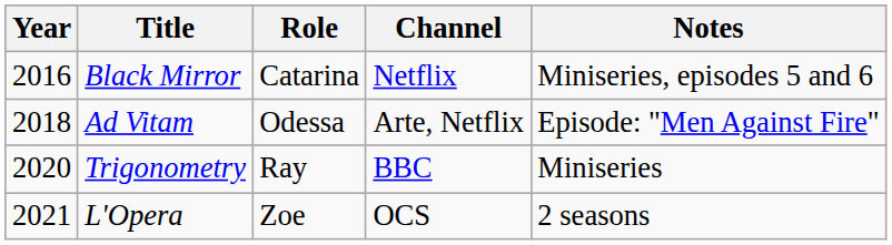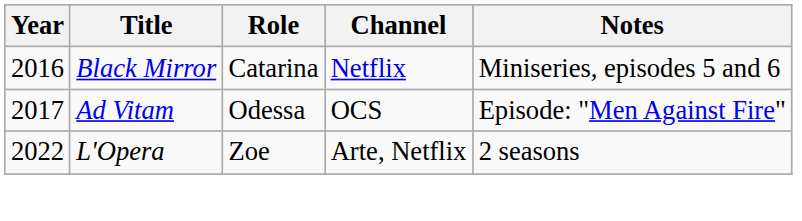Ad Vitam | Year: 2018 -> 2017
Ad Vitam | Channel: Arte, Netflix -> OCS
- row: 2020 | Trigonometry | Ray | BBC | Miniseries
L'Opera | Year: 2021 -> 2022
L'Opera | Channel: OCS -> Arte, Netflix
